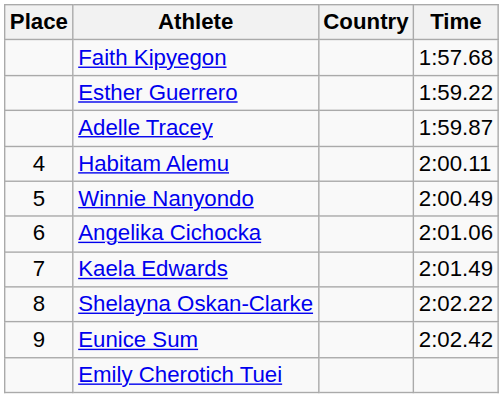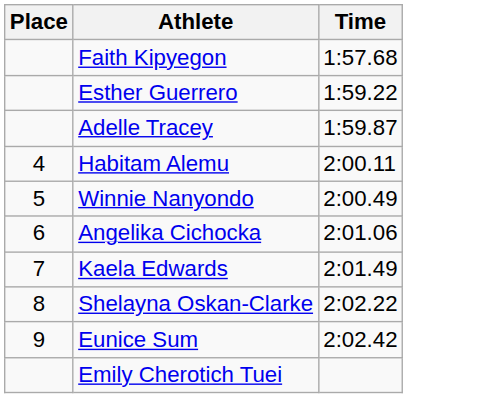- column: Country
